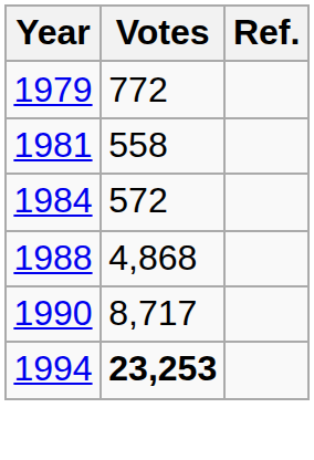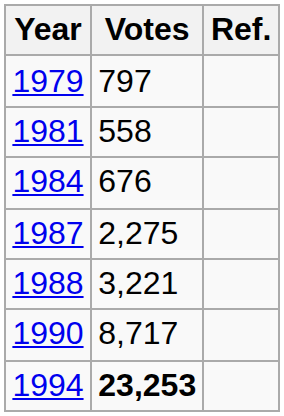1979 | Votes: 772 -> 797
1984 | Votes: 572 -> 676
+ row: 1987 | 2,275
1988 | Votes: 4,868 -> 3,221
